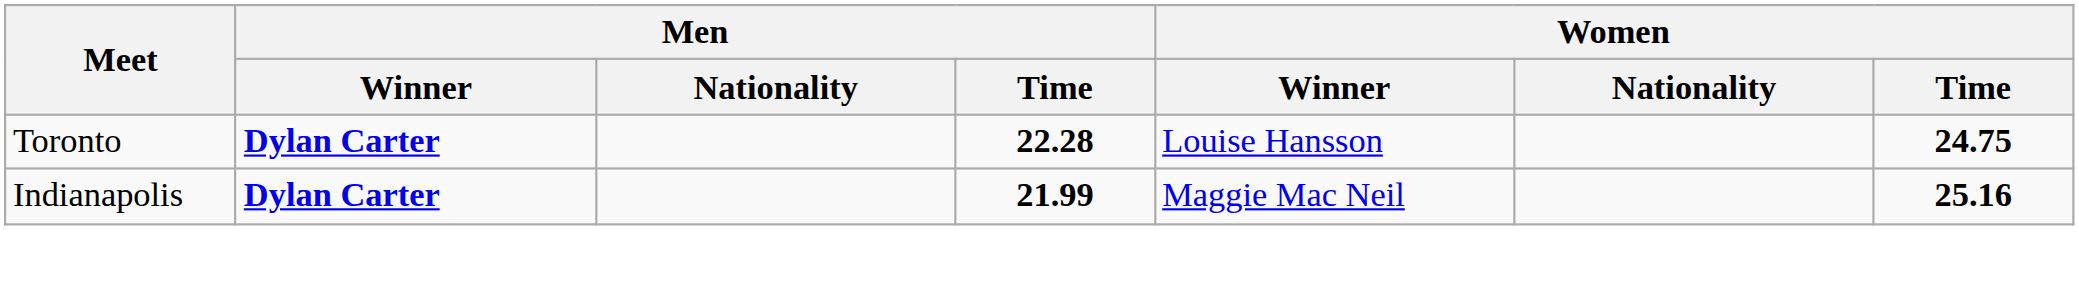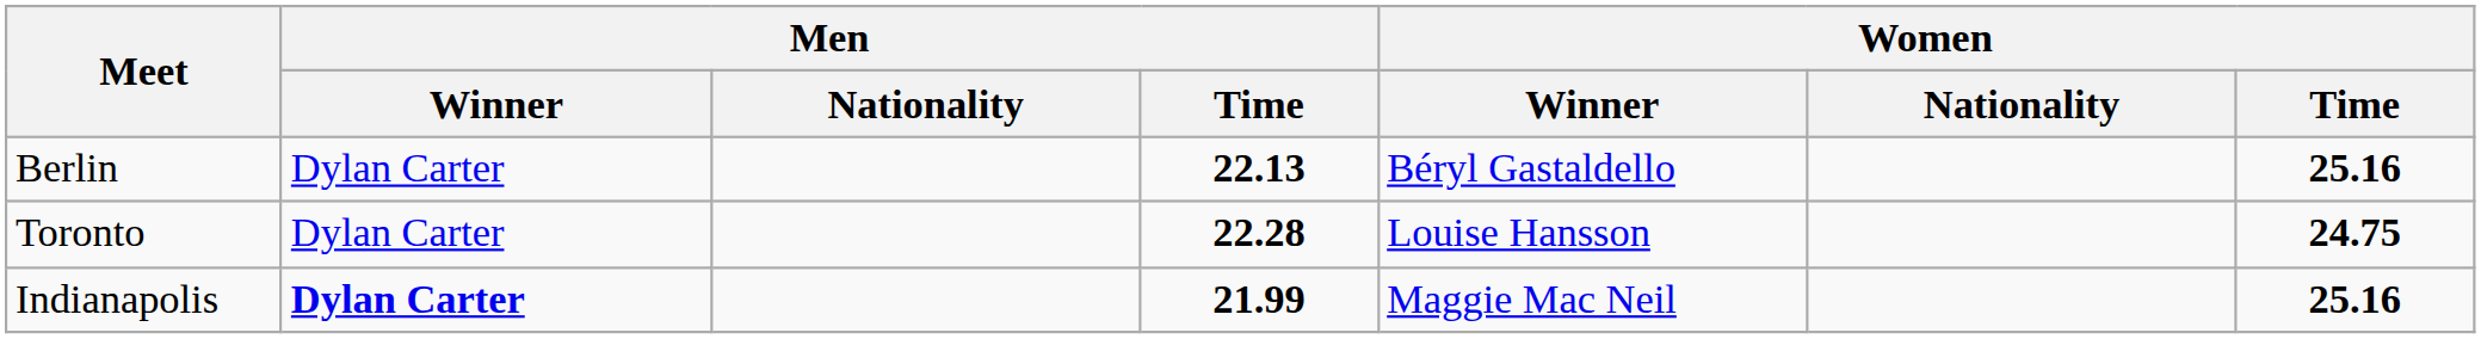+ row: Berlin | Dylan Carter | 22.13 | Béryl Gastaldello | 25.16
Toronto | Men / Winner: bold -> normal
